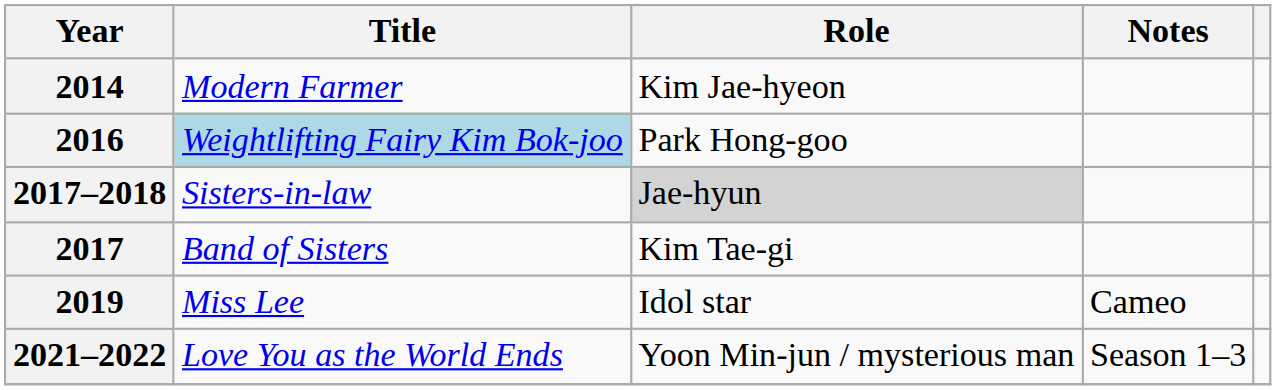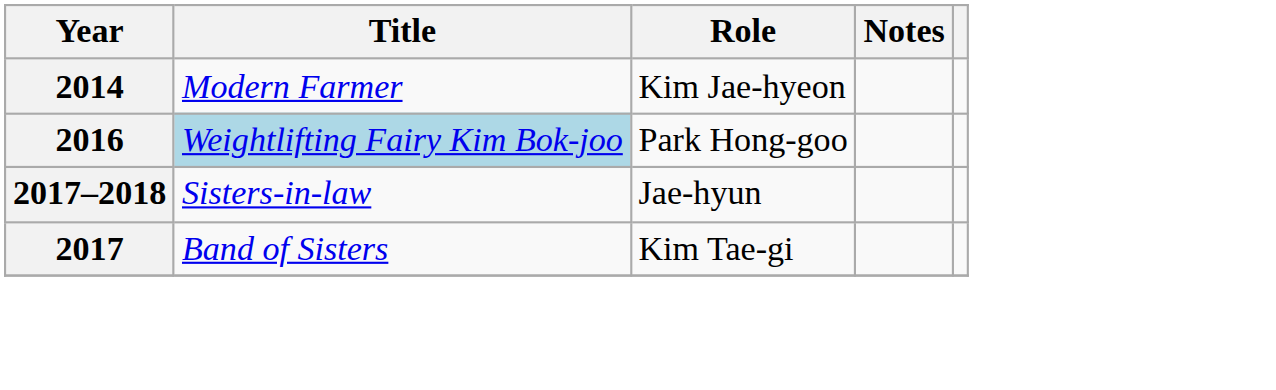2017–2018 | Role: lightgrey background -> no background
- row: 2019 | Miss Lee | Idol star | Cameo
- row: 2021–2022 | Love You as the World Ends | Yoon Min-jun / mysterious man | Season 1–3
